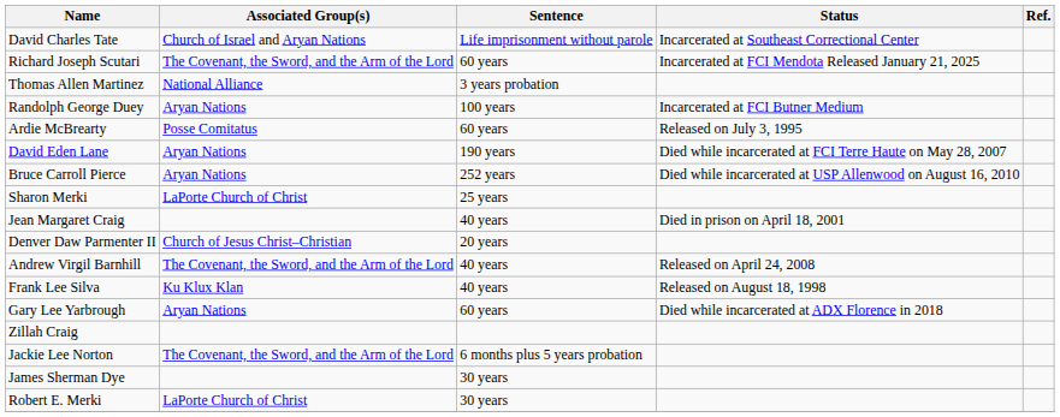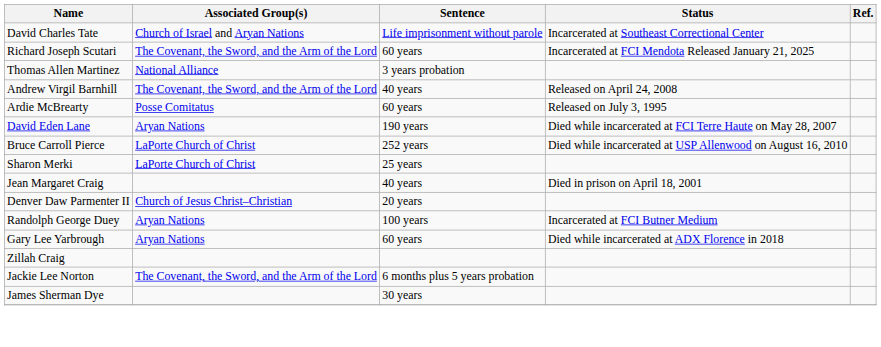rows swapped: Andrew Virgil Barnhill <-> Randolph George Duey
Bruce Carroll Pierce | Associated Group(s): Aryan Nations -> LaPorte Church of Christ
- row: Frank Lee Silva | Ku Klux Klan | 40 years | Released on August 18, 1998
- row: Robert E. Merki | LaPorte Church of Christ | 30 years
